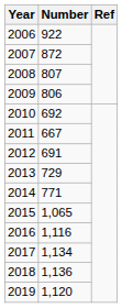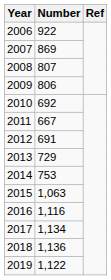2007 | Number: 872 -> 869
2014 | Number: 771 -> 753
2015 | Number: 1,065 -> 1,063
2019 | Number: 1,120 -> 1,122
